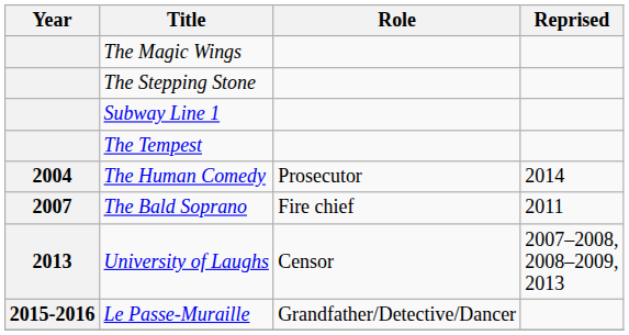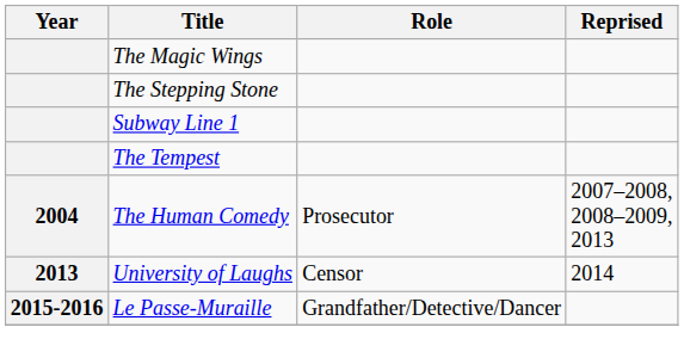The Human Comedy | Reprised: 2014 -> 2007–2008, 2008–2009, 2013
- row: 2007 | The Bald Soprano | Fire chief | 2011
University of Laughs | Reprised: 2007–2008, 2008–2009, 2013 -> 2014
